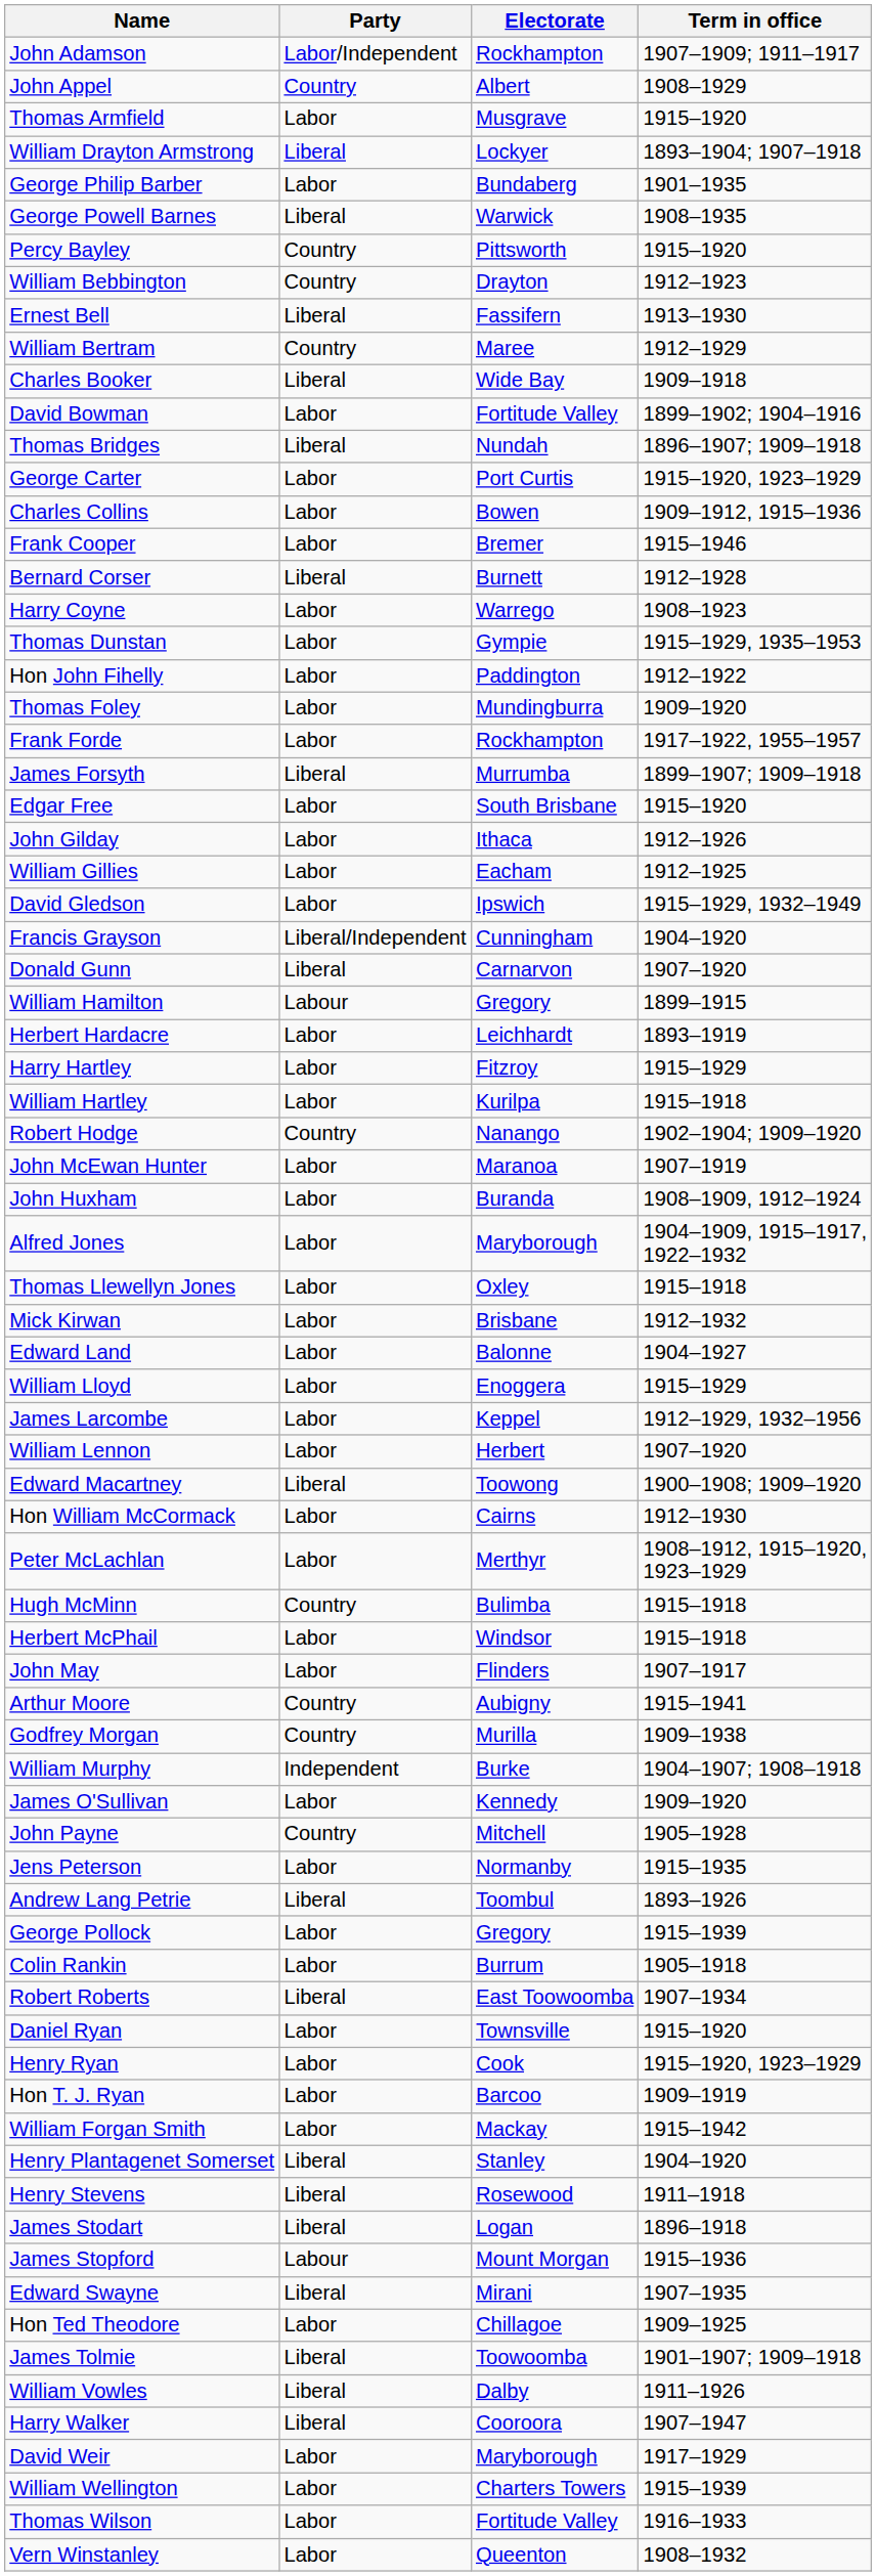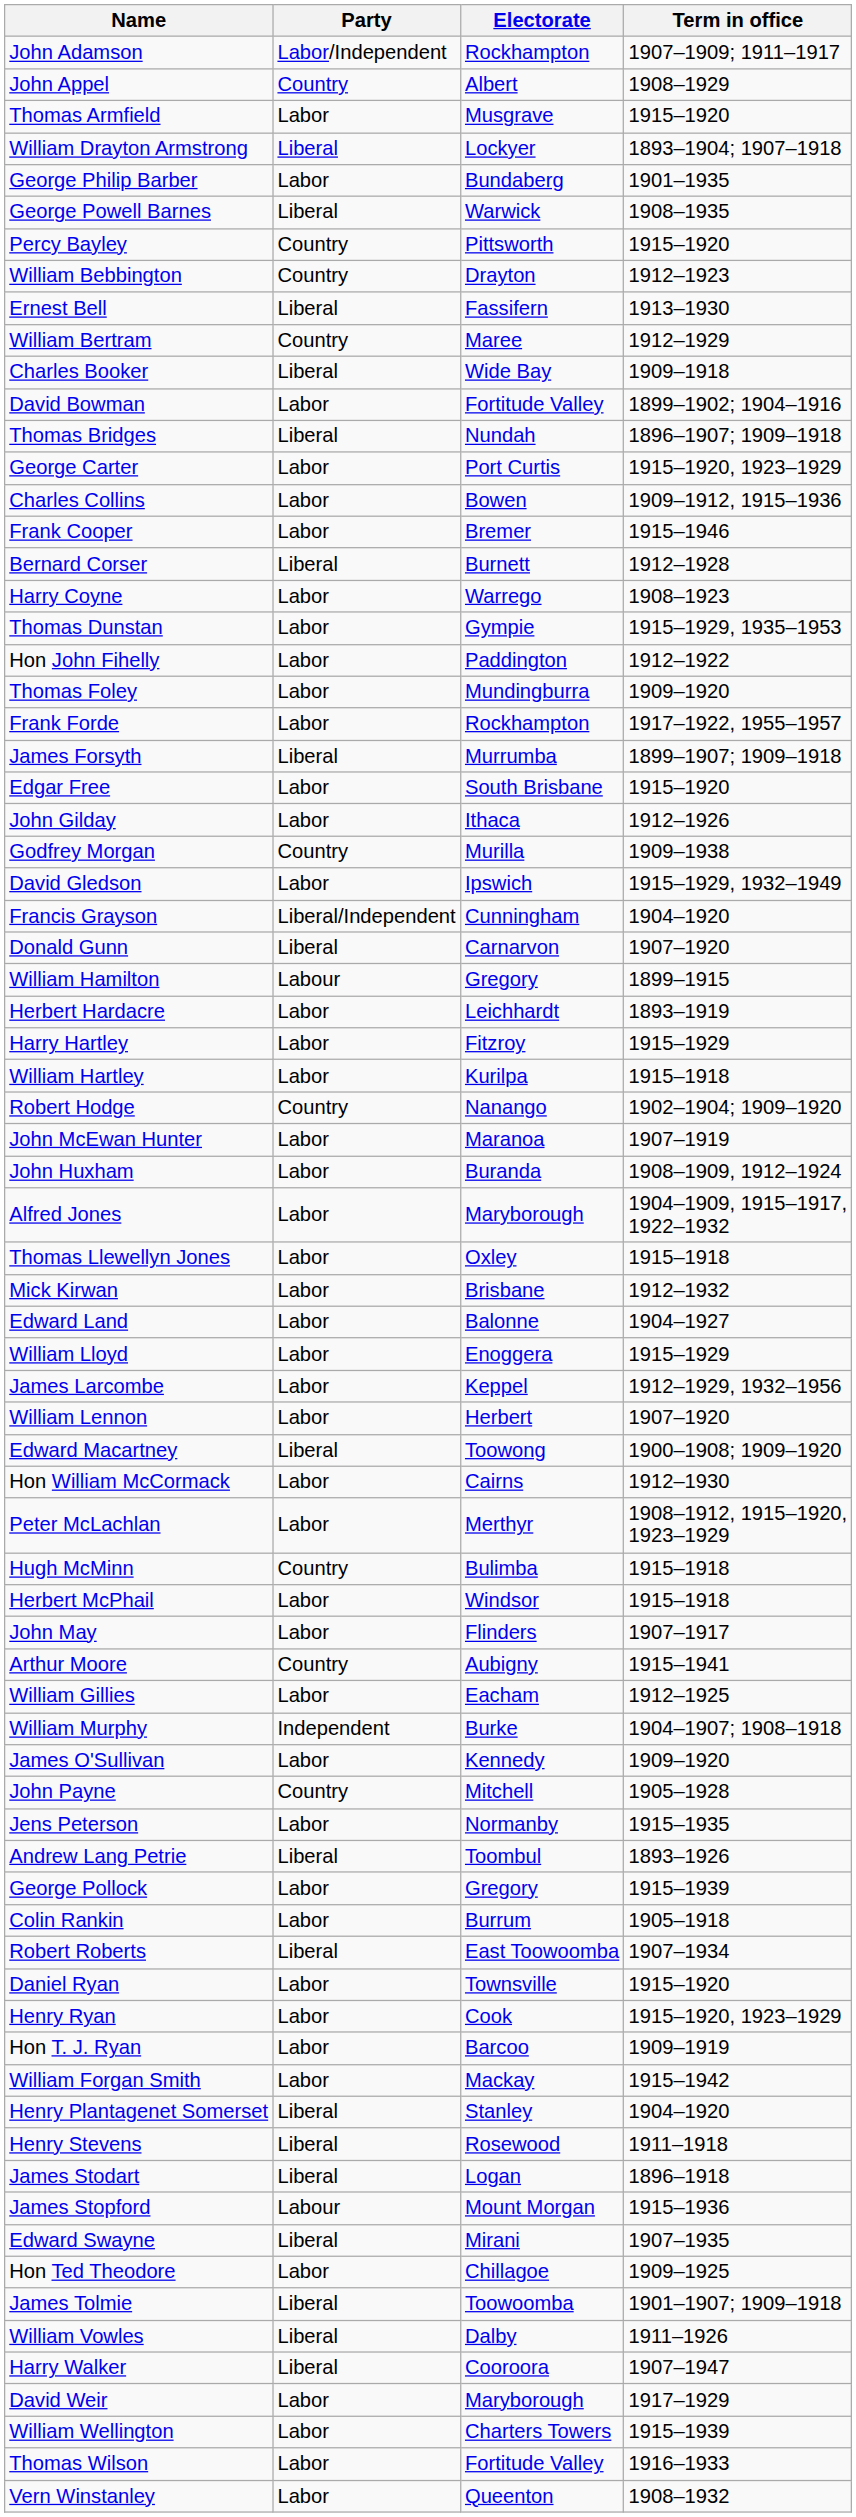rows swapped: William Gillies <-> Godfrey Morgan
